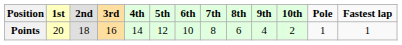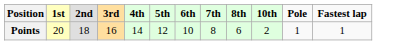- column: 9th | 4
